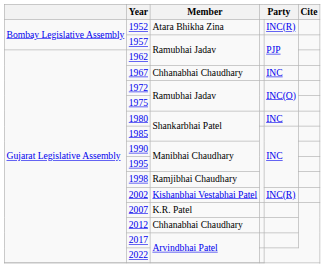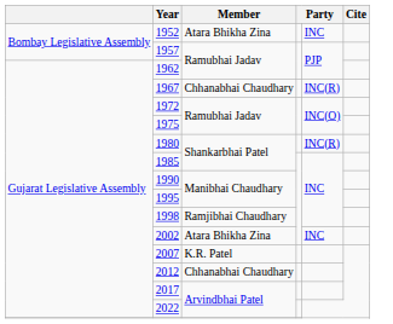1952 | column 5: INC(R) -> INC
1967 | column 5: INC -> INC(R)
1980 | column 5: INC -> INC(R)
2002 | Member: Kishanbhai Vestabhai Patel -> Atara Bhikha Zina
2002 | column 5: INC(R) -> INC
